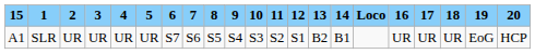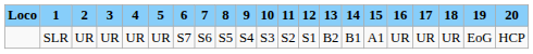columns swapped: Loco <-> 15
